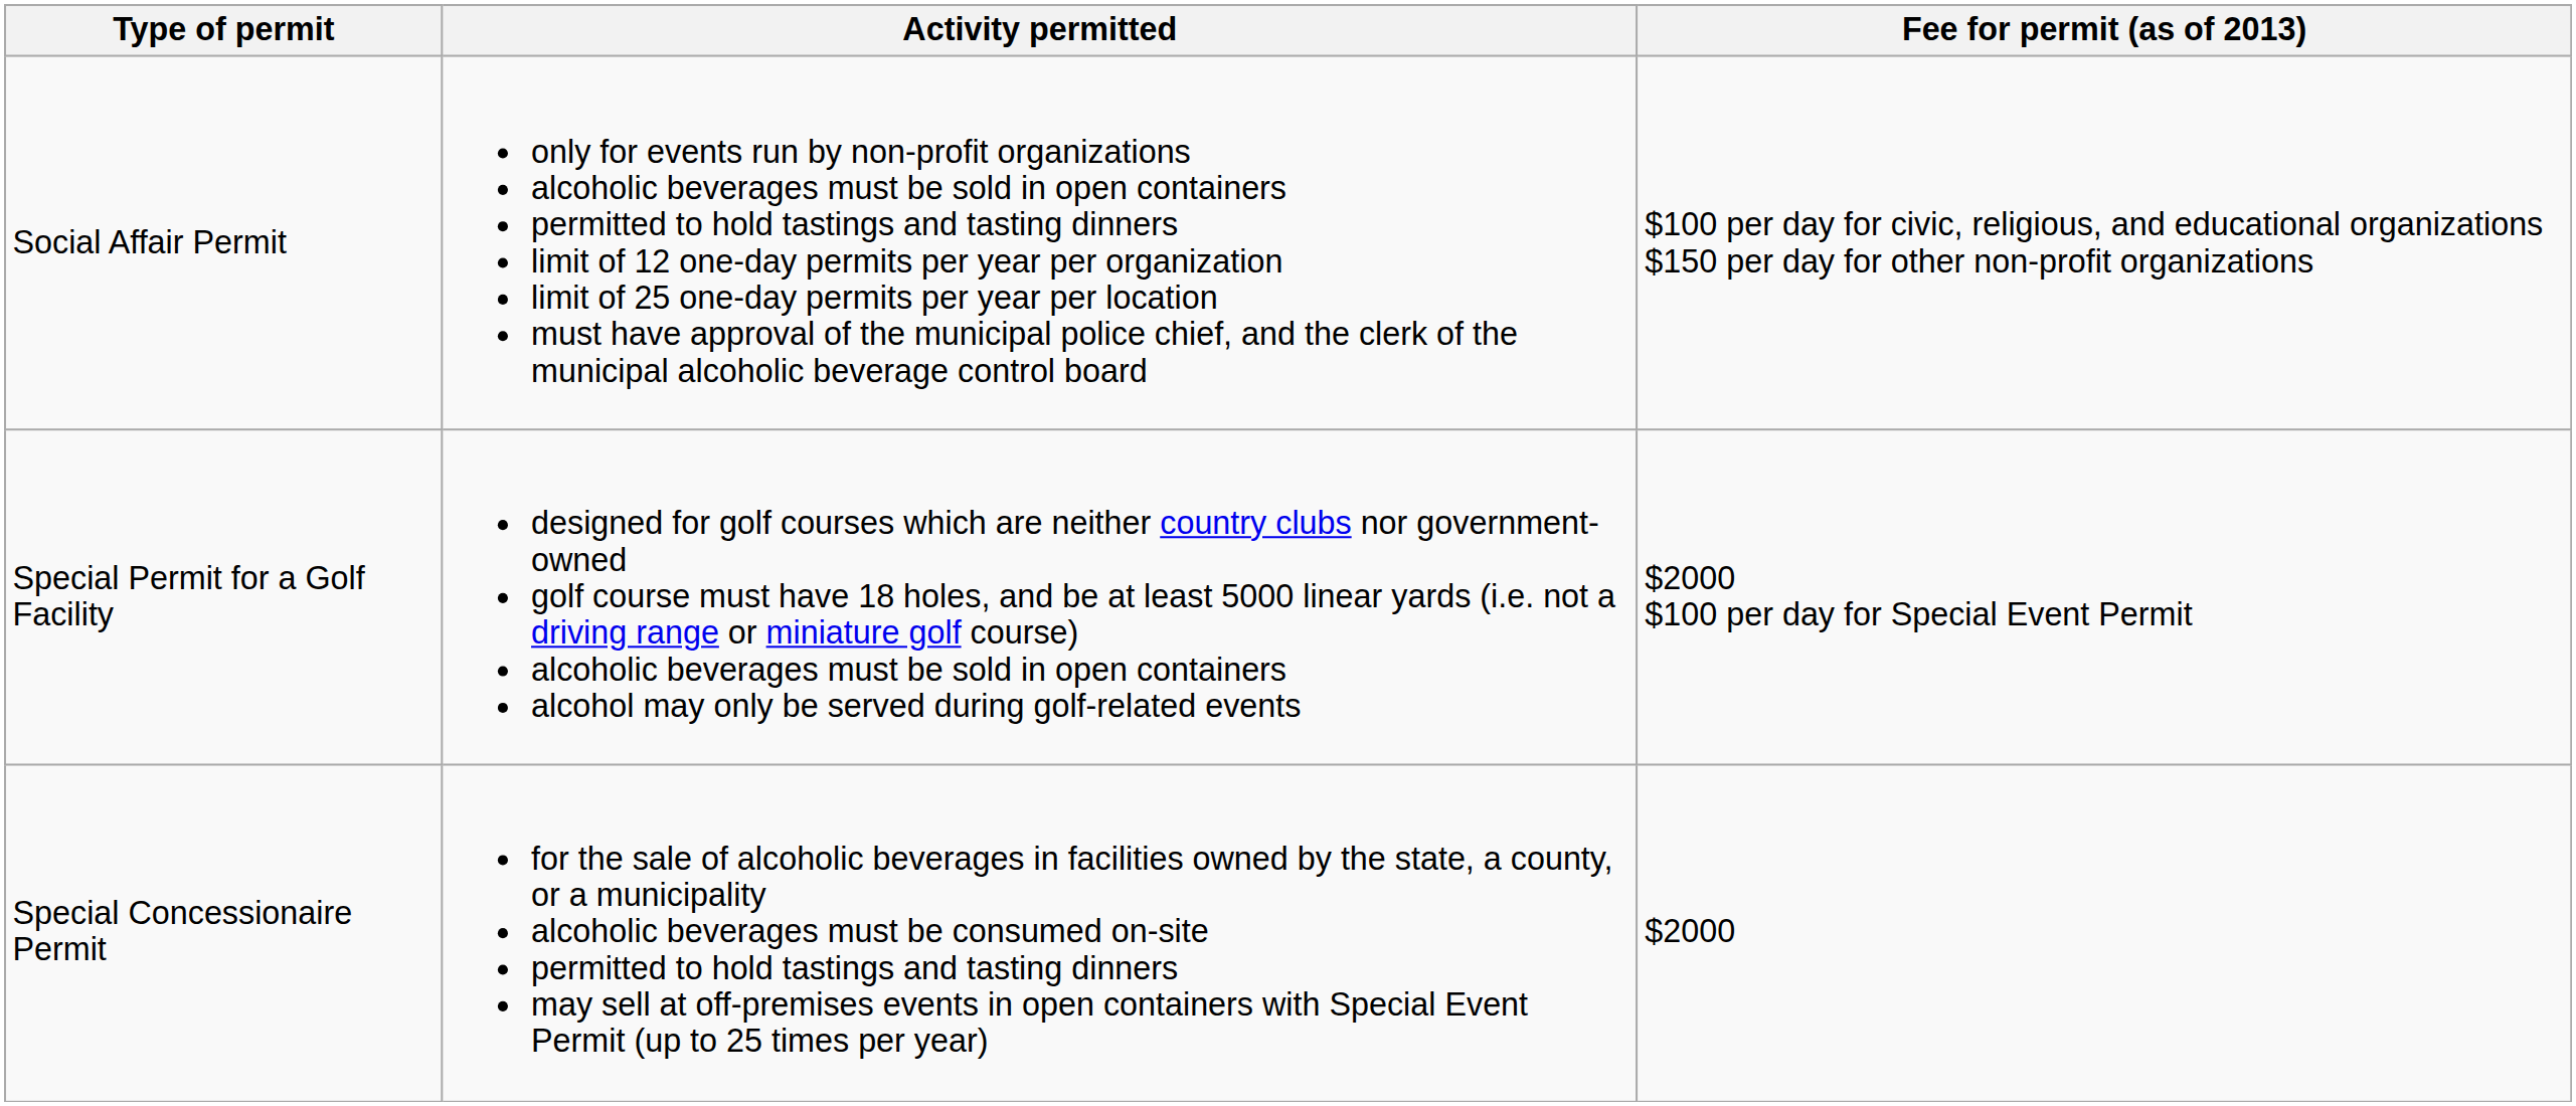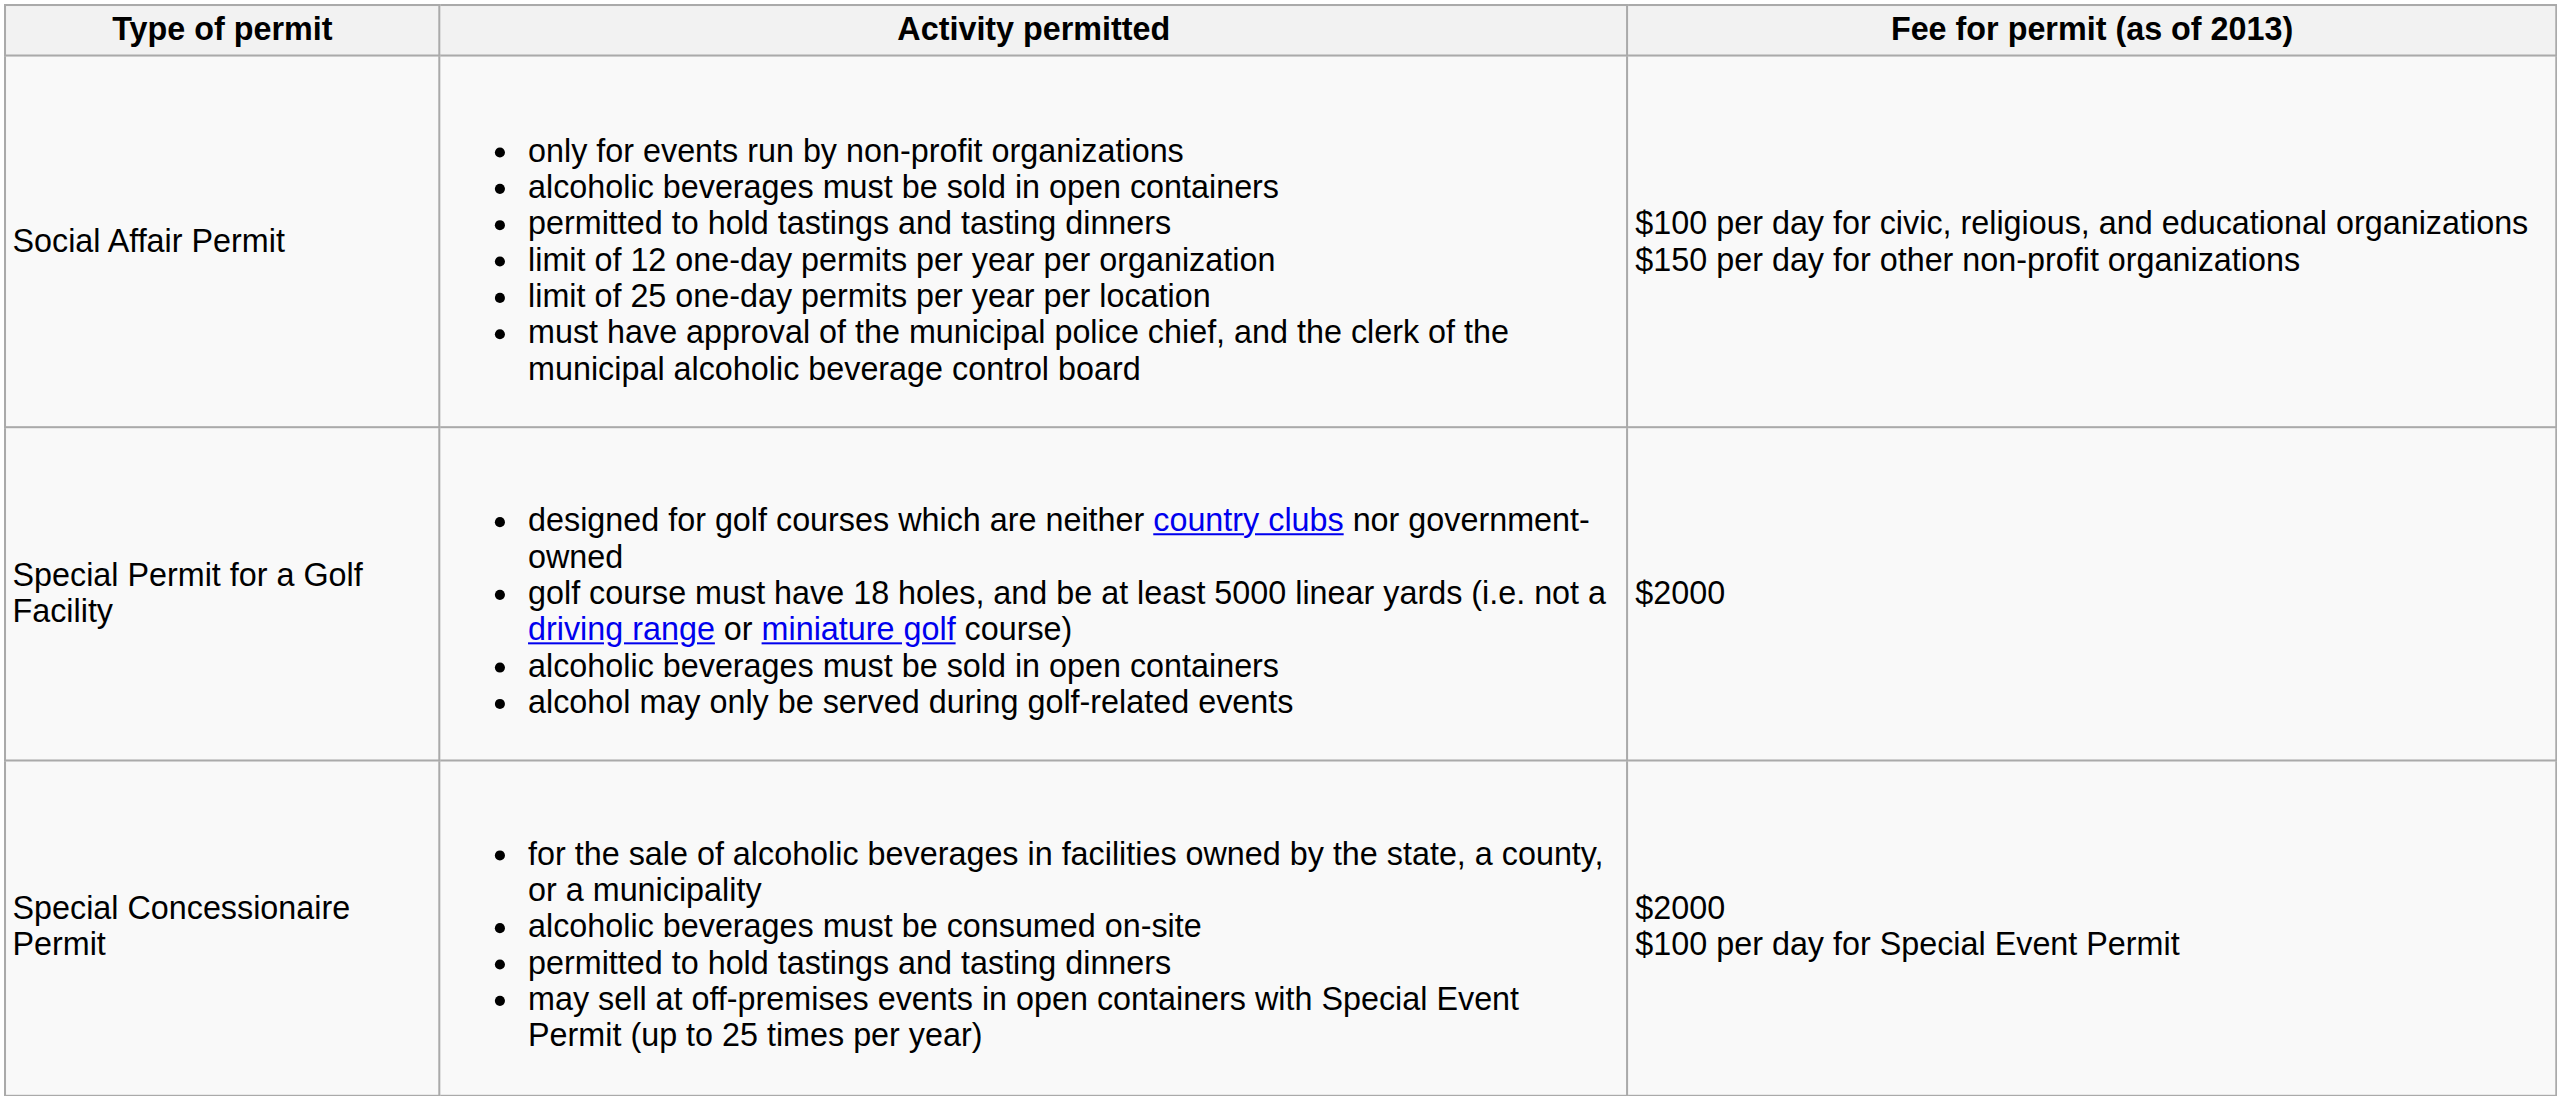Special Permit for a Golf Facility | Fee for permit (as of 2013): $2000 $100 per day for Special Event Permit -> $2000
Special Concessionaire Permit | Fee for permit (as of 2013): $2000 -> $2000 $100 per day for Special Event Permit
